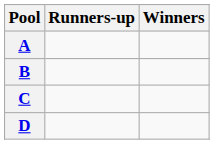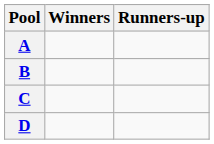columns swapped: Winners <-> Runners-up
